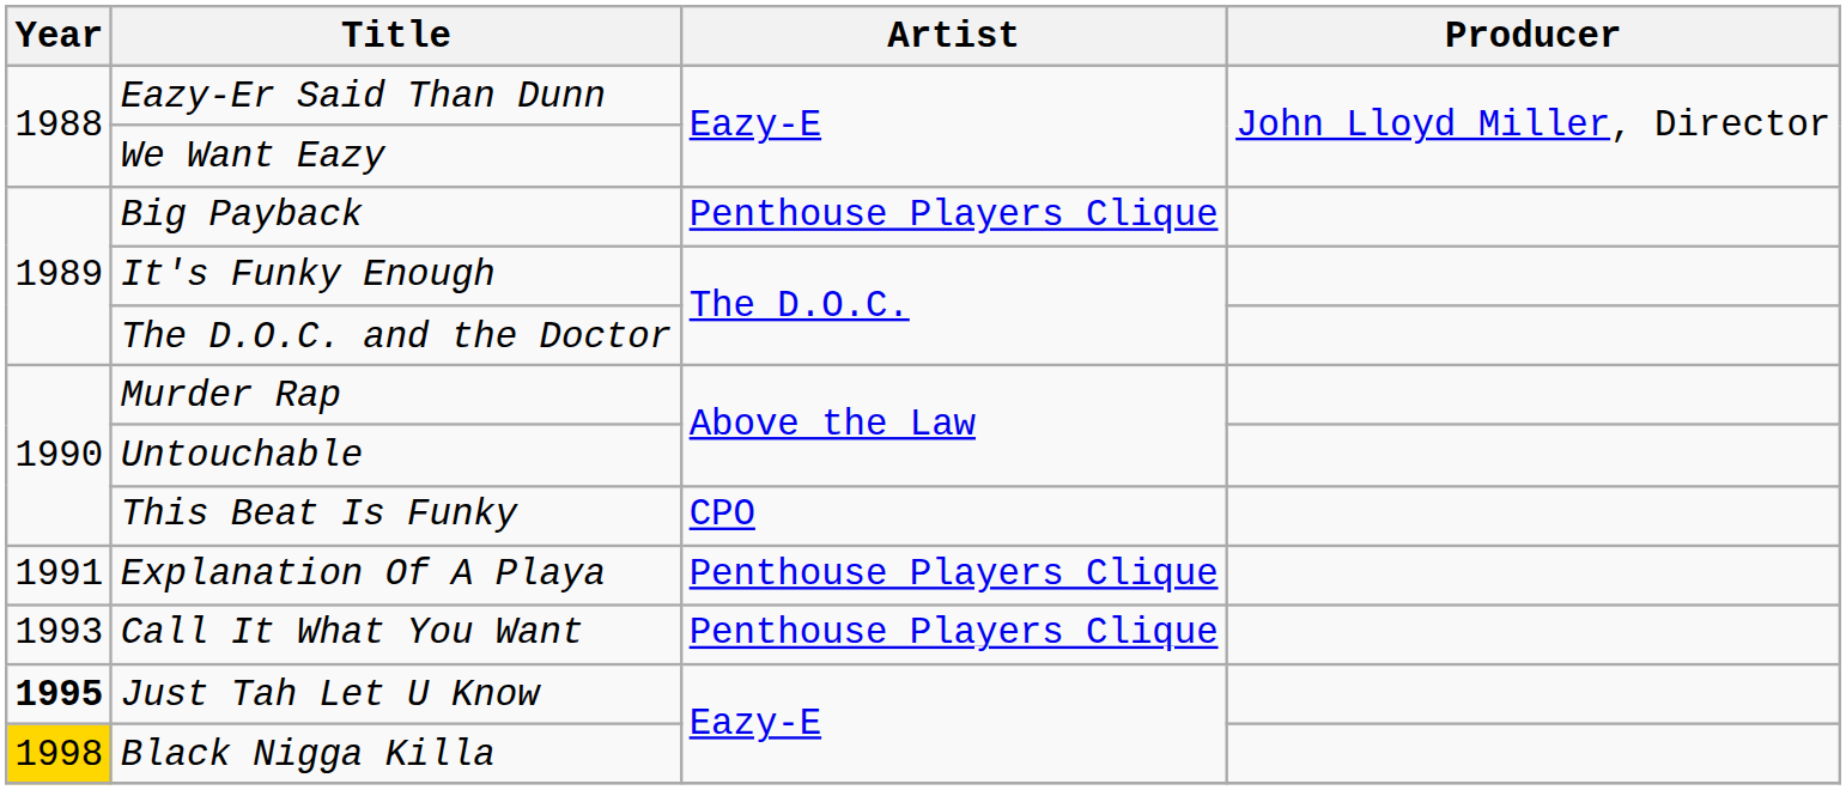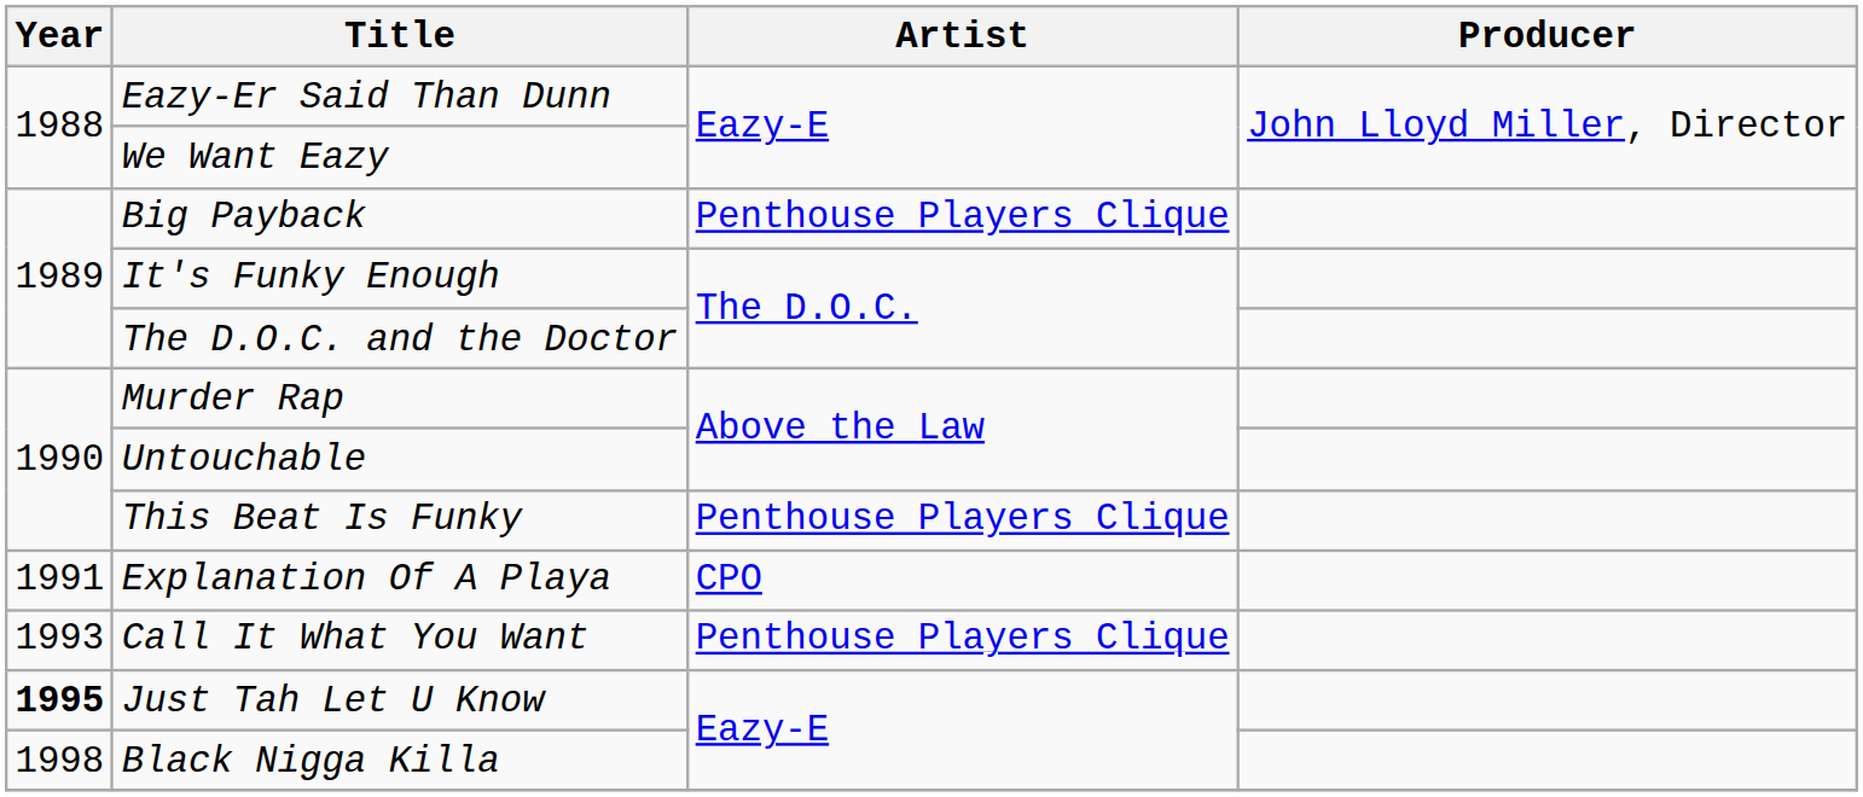This Beat Is Funky | Artist: CPO -> Penthouse Players Clique
Explanation Of A Playa | Artist: Penthouse Players Clique -> CPO
Black Nigga Killa | Year: gold background -> no background
